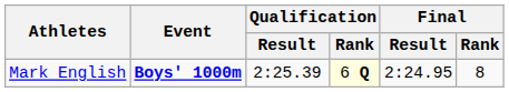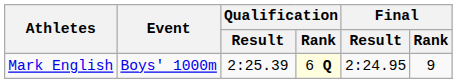Mark English | Event: bold -> normal
Mark English | Final / Rank: 8 -> 9
